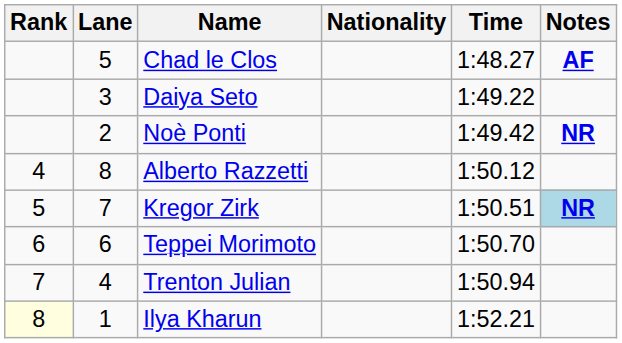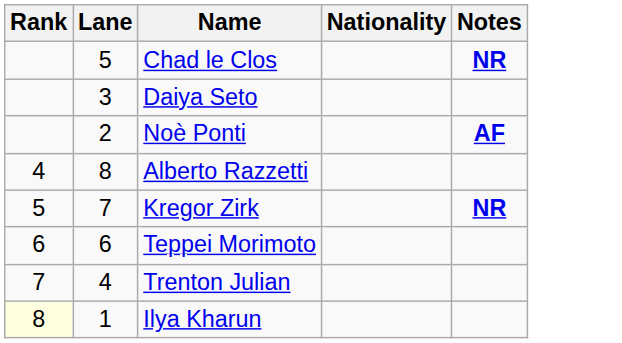- column: Time | 1:48.27 | 1:49.22 | 1:49.42 | 1:50.12 | 1:50.51 | 1:50.70 | 1:50.94 | 1:52.21
Chad le Clos | Notes: AF -> NR
Noè Ponti | Notes: NR -> AF
Kregor Zirk | Notes: lightblue background -> no background
